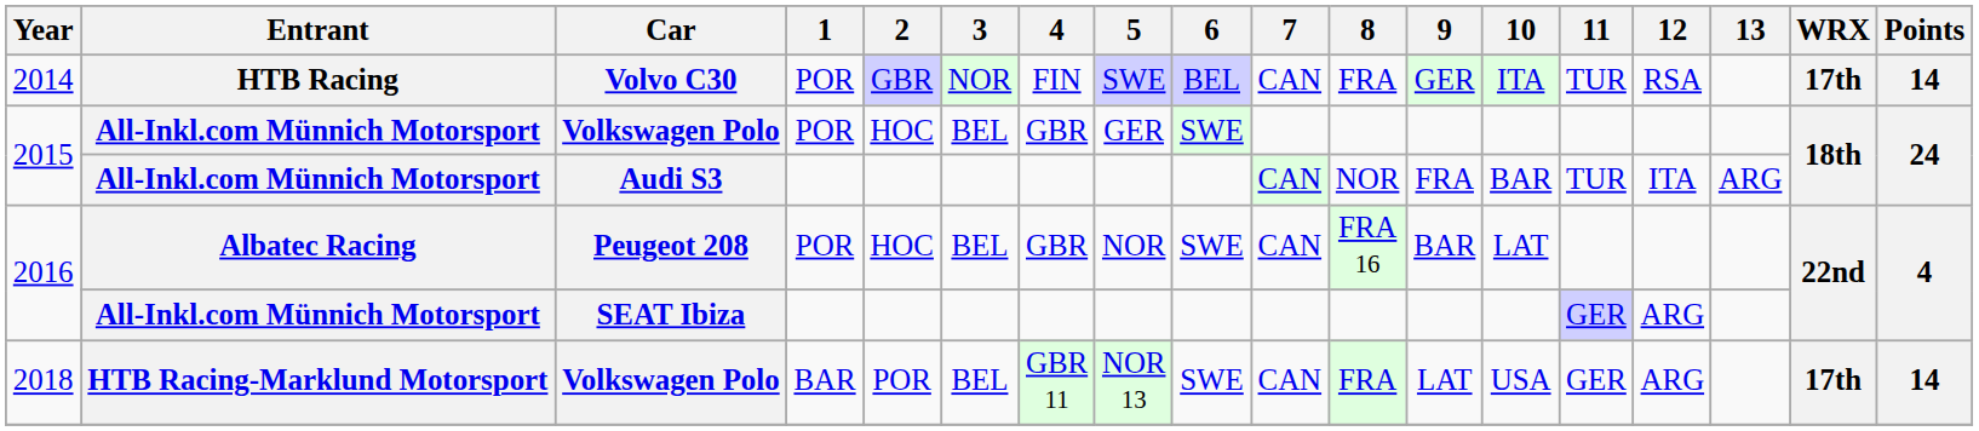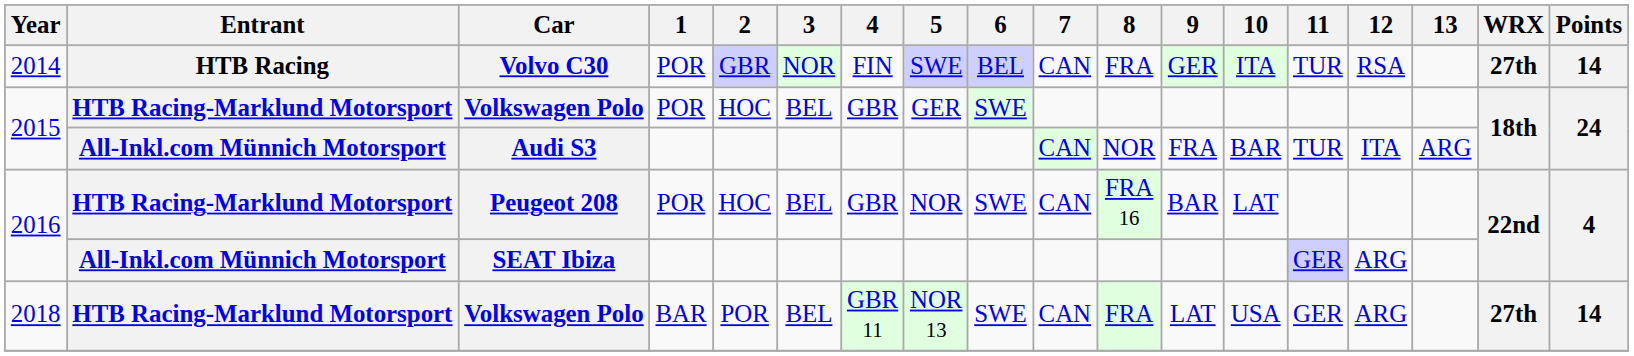Volvo C30 | WRX: 17th -> 27th
2015 / Volkswagen Polo | Entrant: All-Inkl.com Münnich Motorsport -> HTB Racing-Marklund Motorsport
Peugeot 208 | Entrant: Albatec Racing -> HTB Racing-Marklund Motorsport
2018 / Volkswagen Polo | WRX: 17th -> 27th
